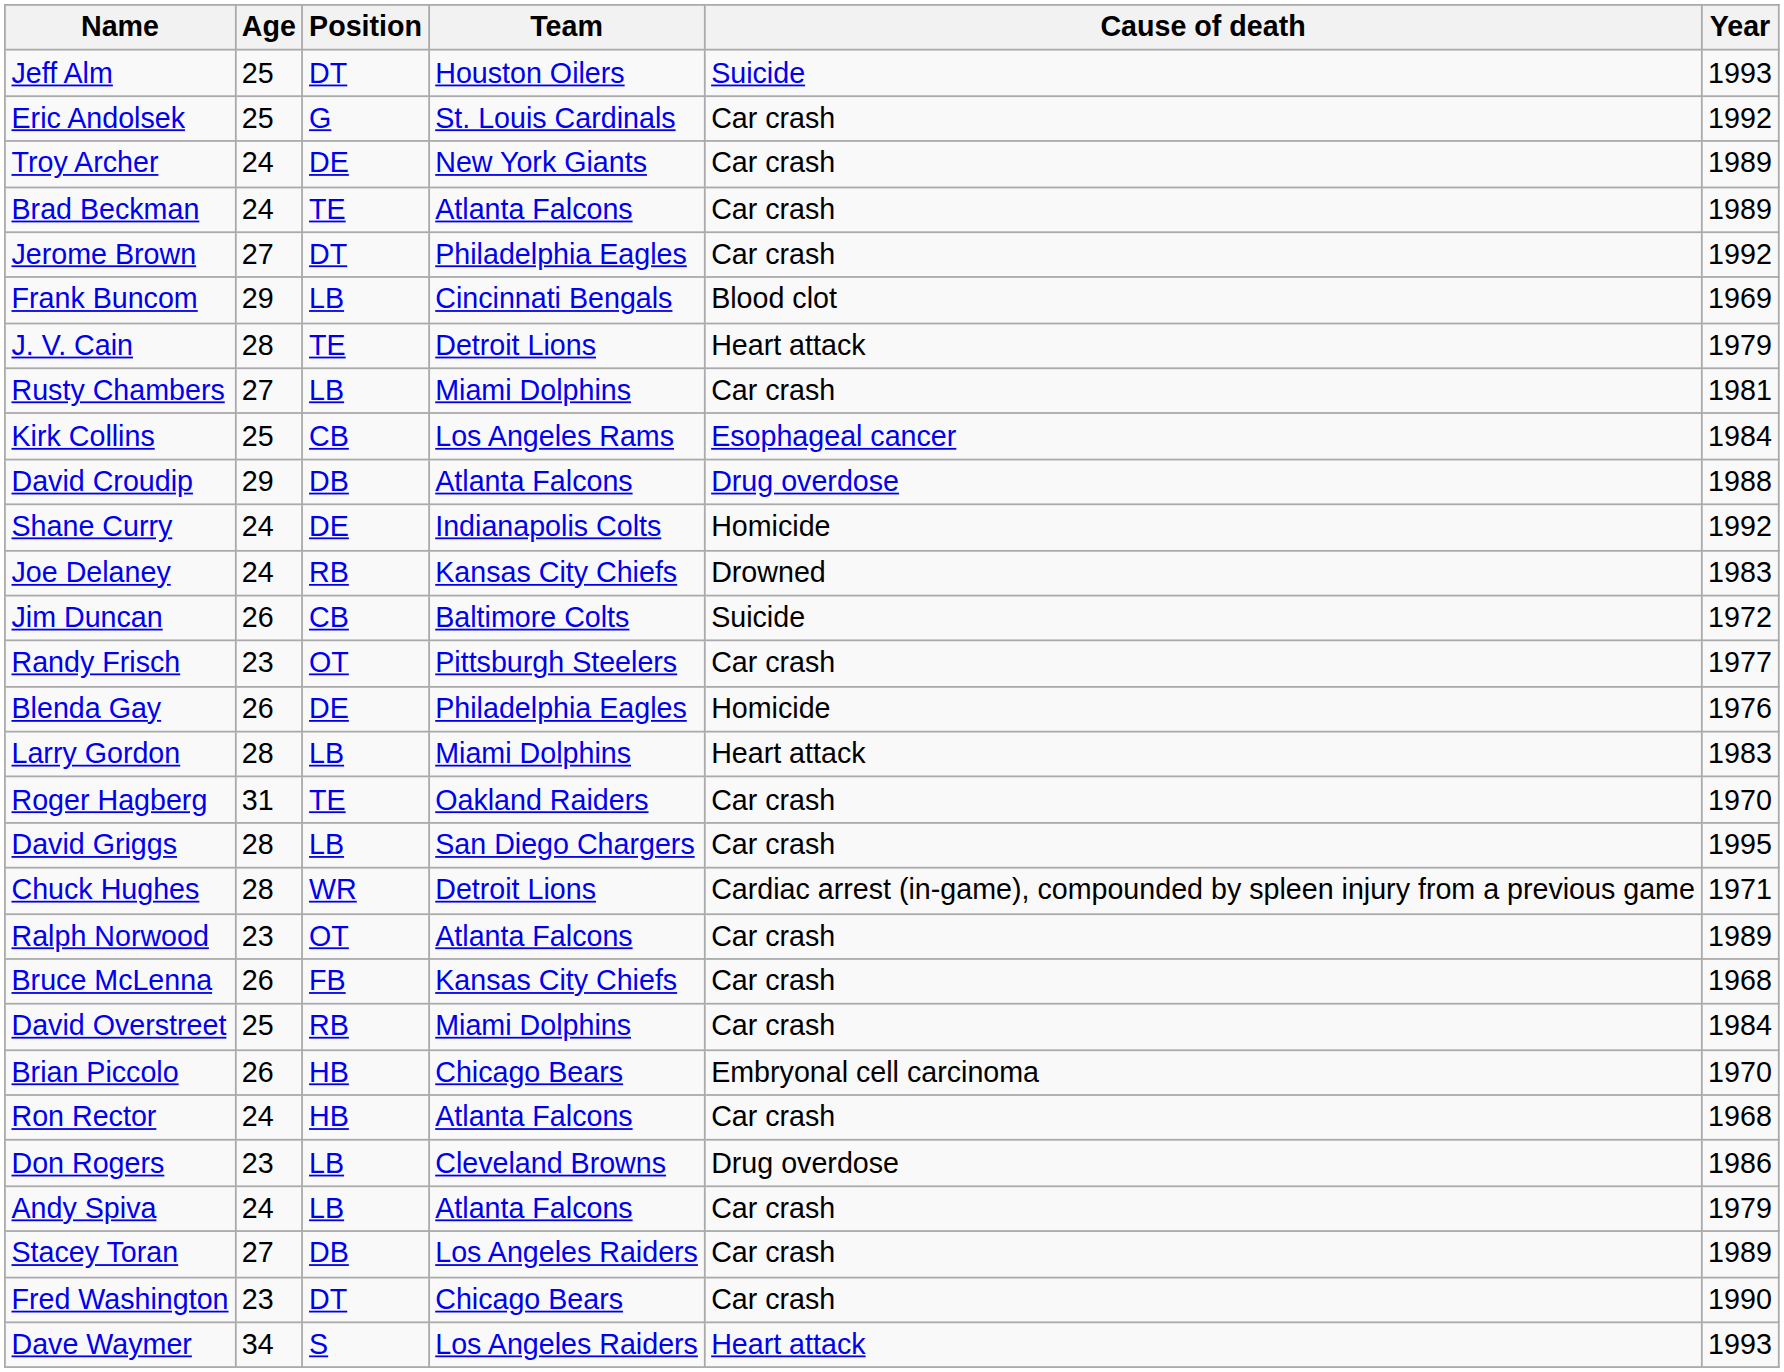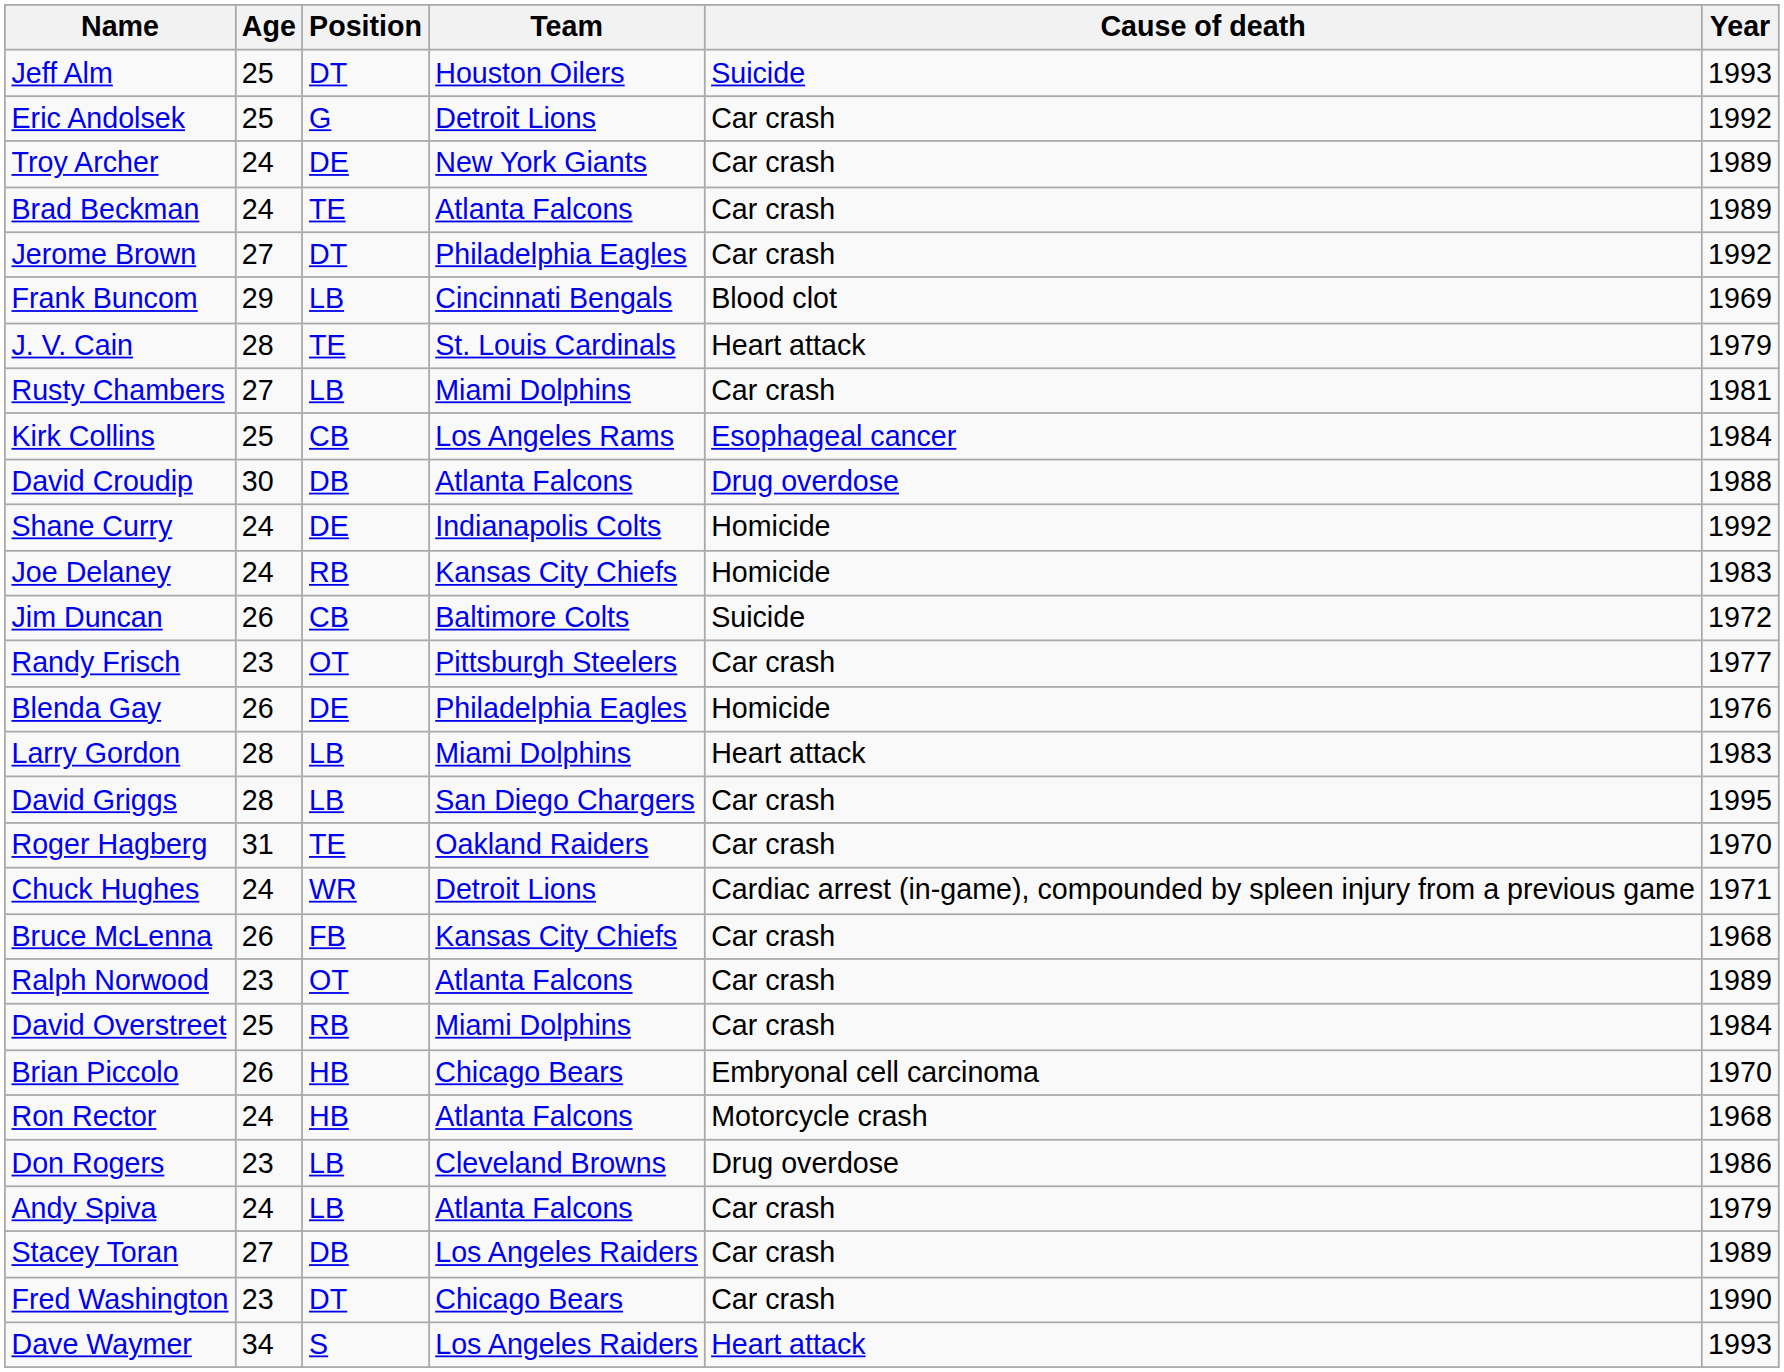Eric Andolsek | Team: St. Louis Cardinals -> Detroit Lions
J. V. Cain | Team: Detroit Lions -> St. Louis Cardinals
David Croudip | Age: 29 -> 30
Joe Delaney | Cause of death: Drowned -> Homicide
rows swapped: David Griggs <-> Roger Hagberg
Chuck Hughes | Age: 28 -> 24
rows swapped: Bruce McLenna <-> Ralph Norwood
Ron Rector | Cause of death: Car crash -> Motorcycle crash
